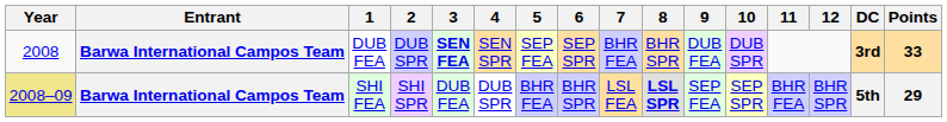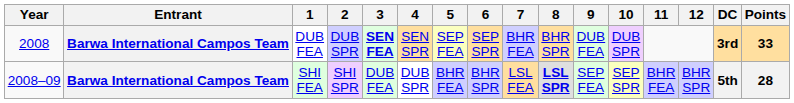SHI FEA | Year: khaki background -> no background
SHI FEA | Points: 29 -> 28
